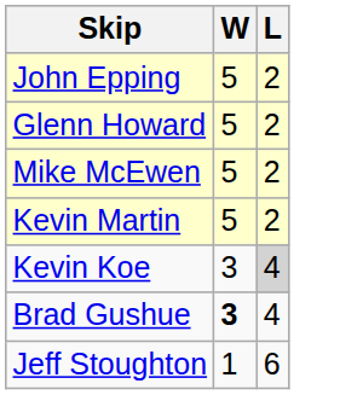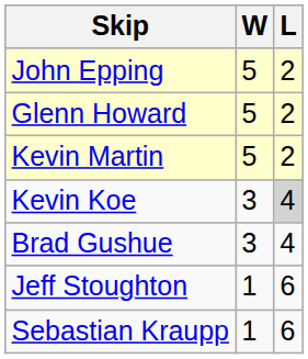- row: Mike McEwen | 5 | 2
Brad Gushue | W: bold -> normal
+ row: Sebastian Kraupp | 1 | 6
